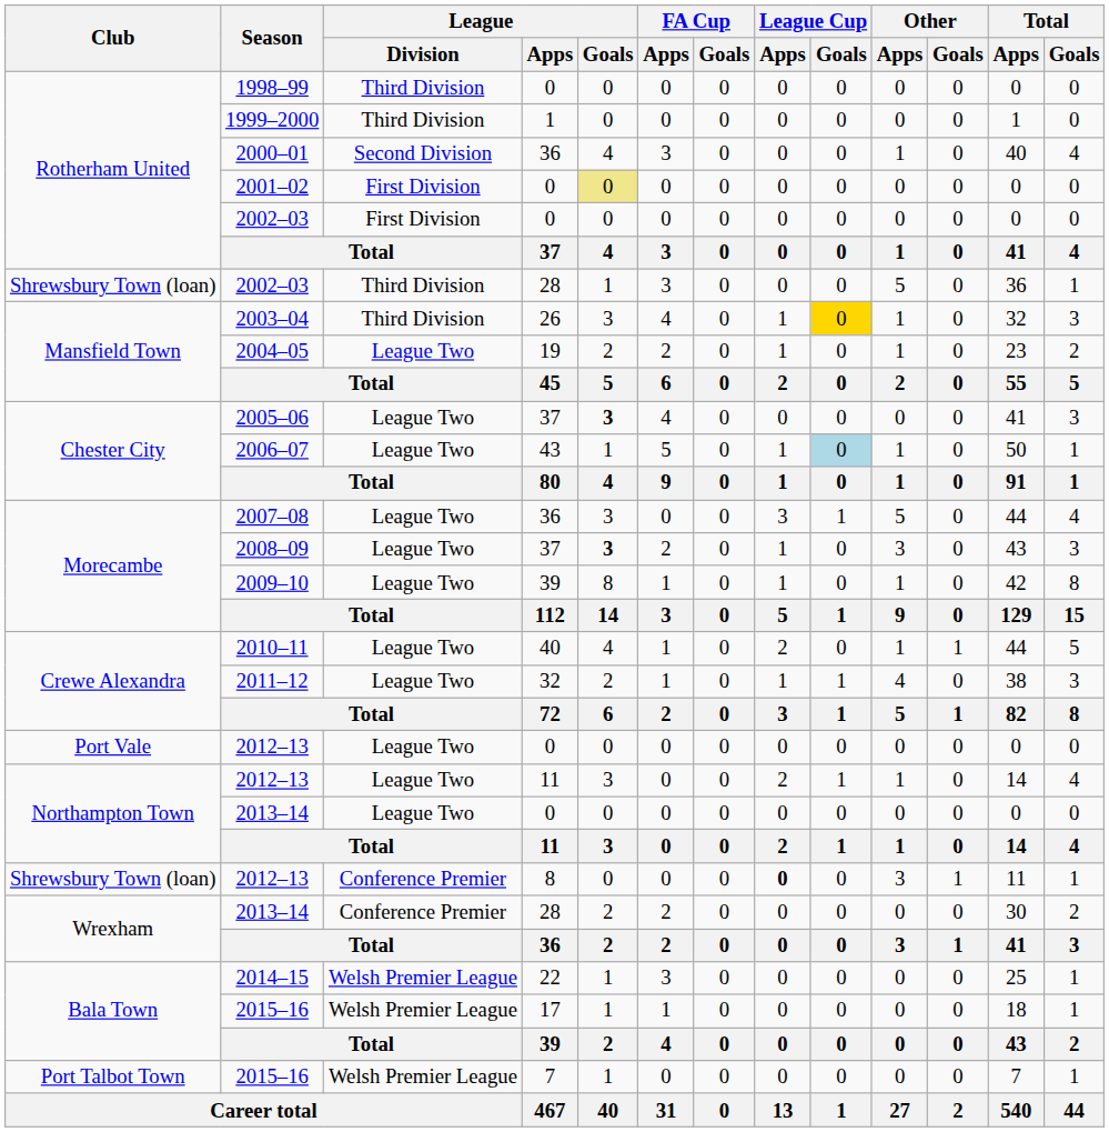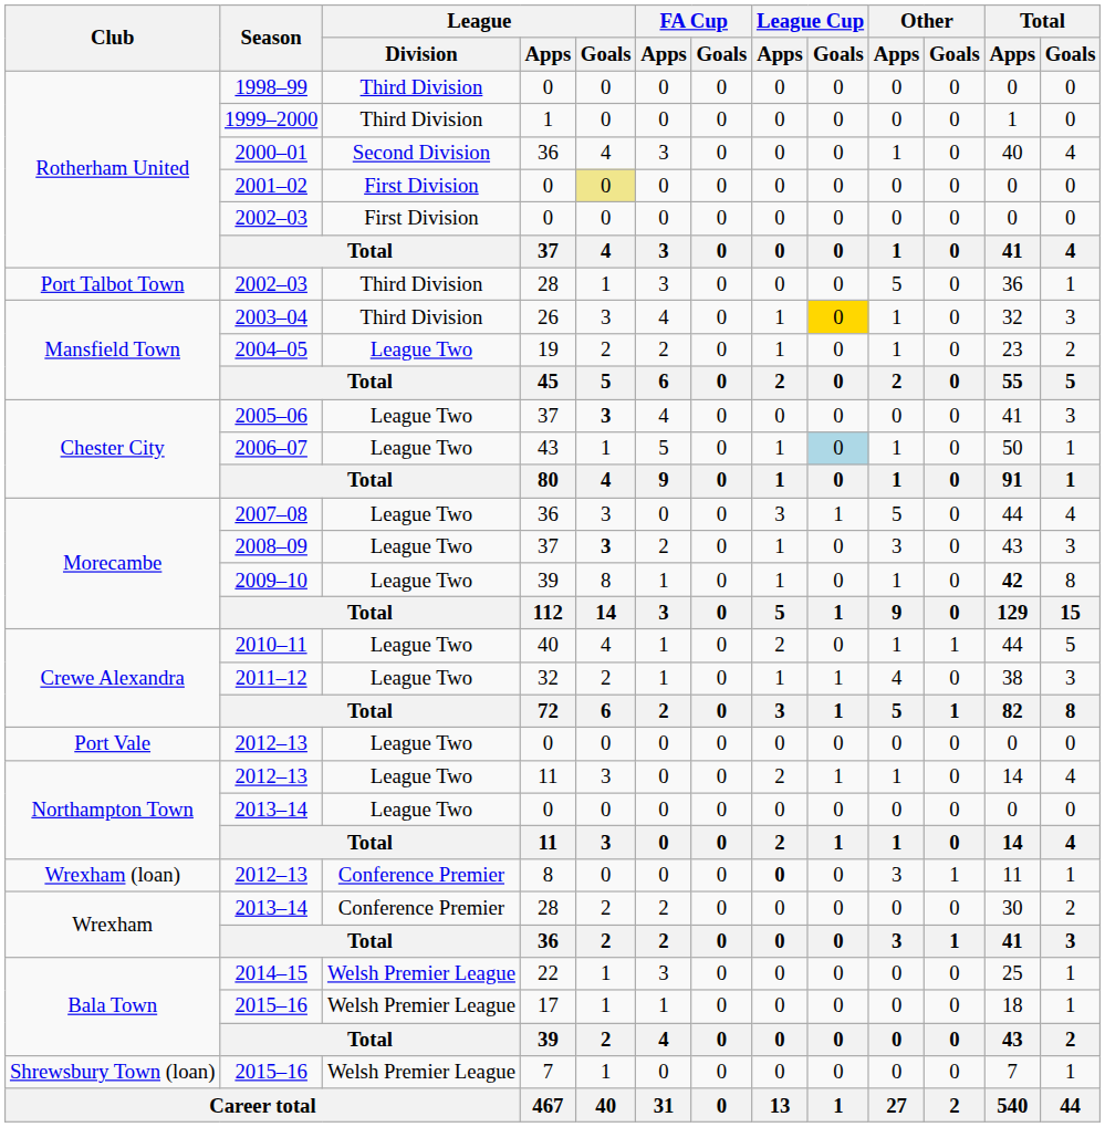2002–03 / 28 | Club: Shrewsbury Town (loan) -> Port Talbot Town
2009–10 | Total / Apps: normal -> bold
2012–13 / 8 | Club: Shrewsbury Town (loan) -> Wrexham (loan)
2015–16 / 7 | Club: Port Talbot Town -> Shrewsbury Town (loan)
